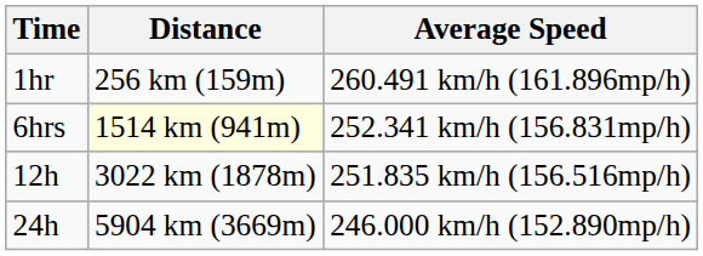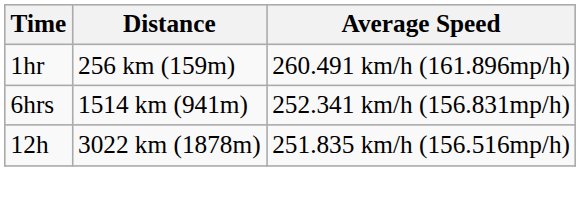6hrs | Distance: lightyellow background -> no background
- row: 24h | 5904 km (3669m) | 246.000 km/h (152.890mp/h)
